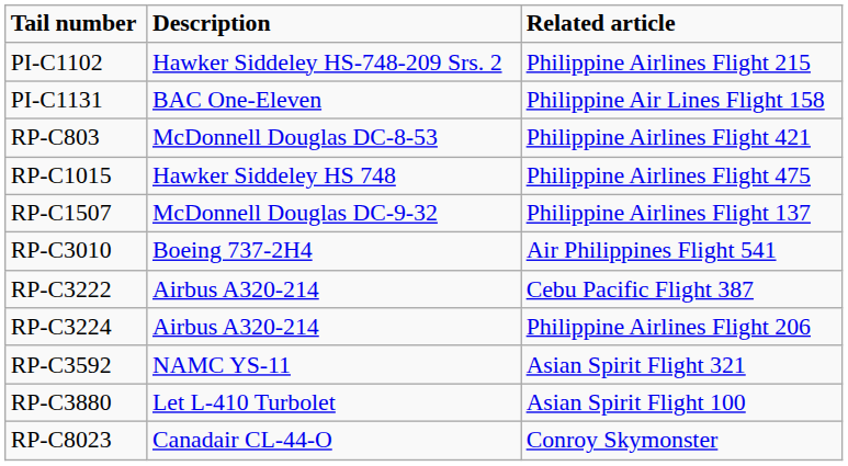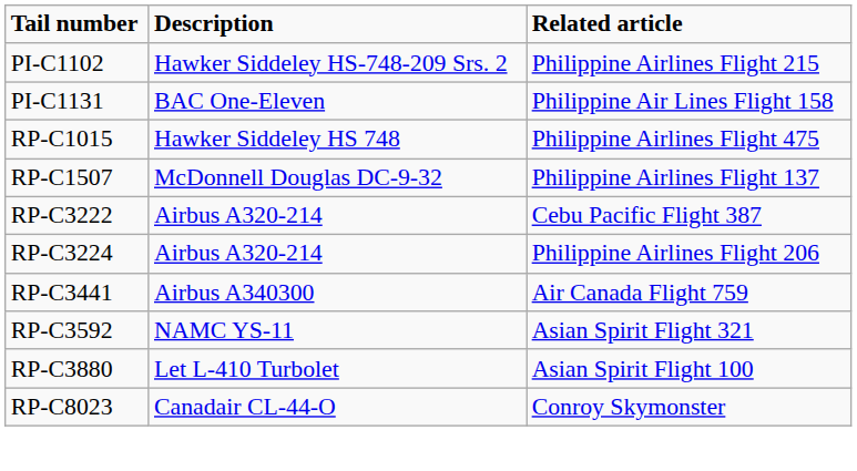- row: RP-C803 | McDonnell Douglas DC-8-53 | Philippine Airlines Flight 421
- row: RP-C3010 | Boeing 737-2H4 | Air Philippines Flight 541
+ row: RP-C3441 | Airbus A340300 | Air Canada Flight 759
